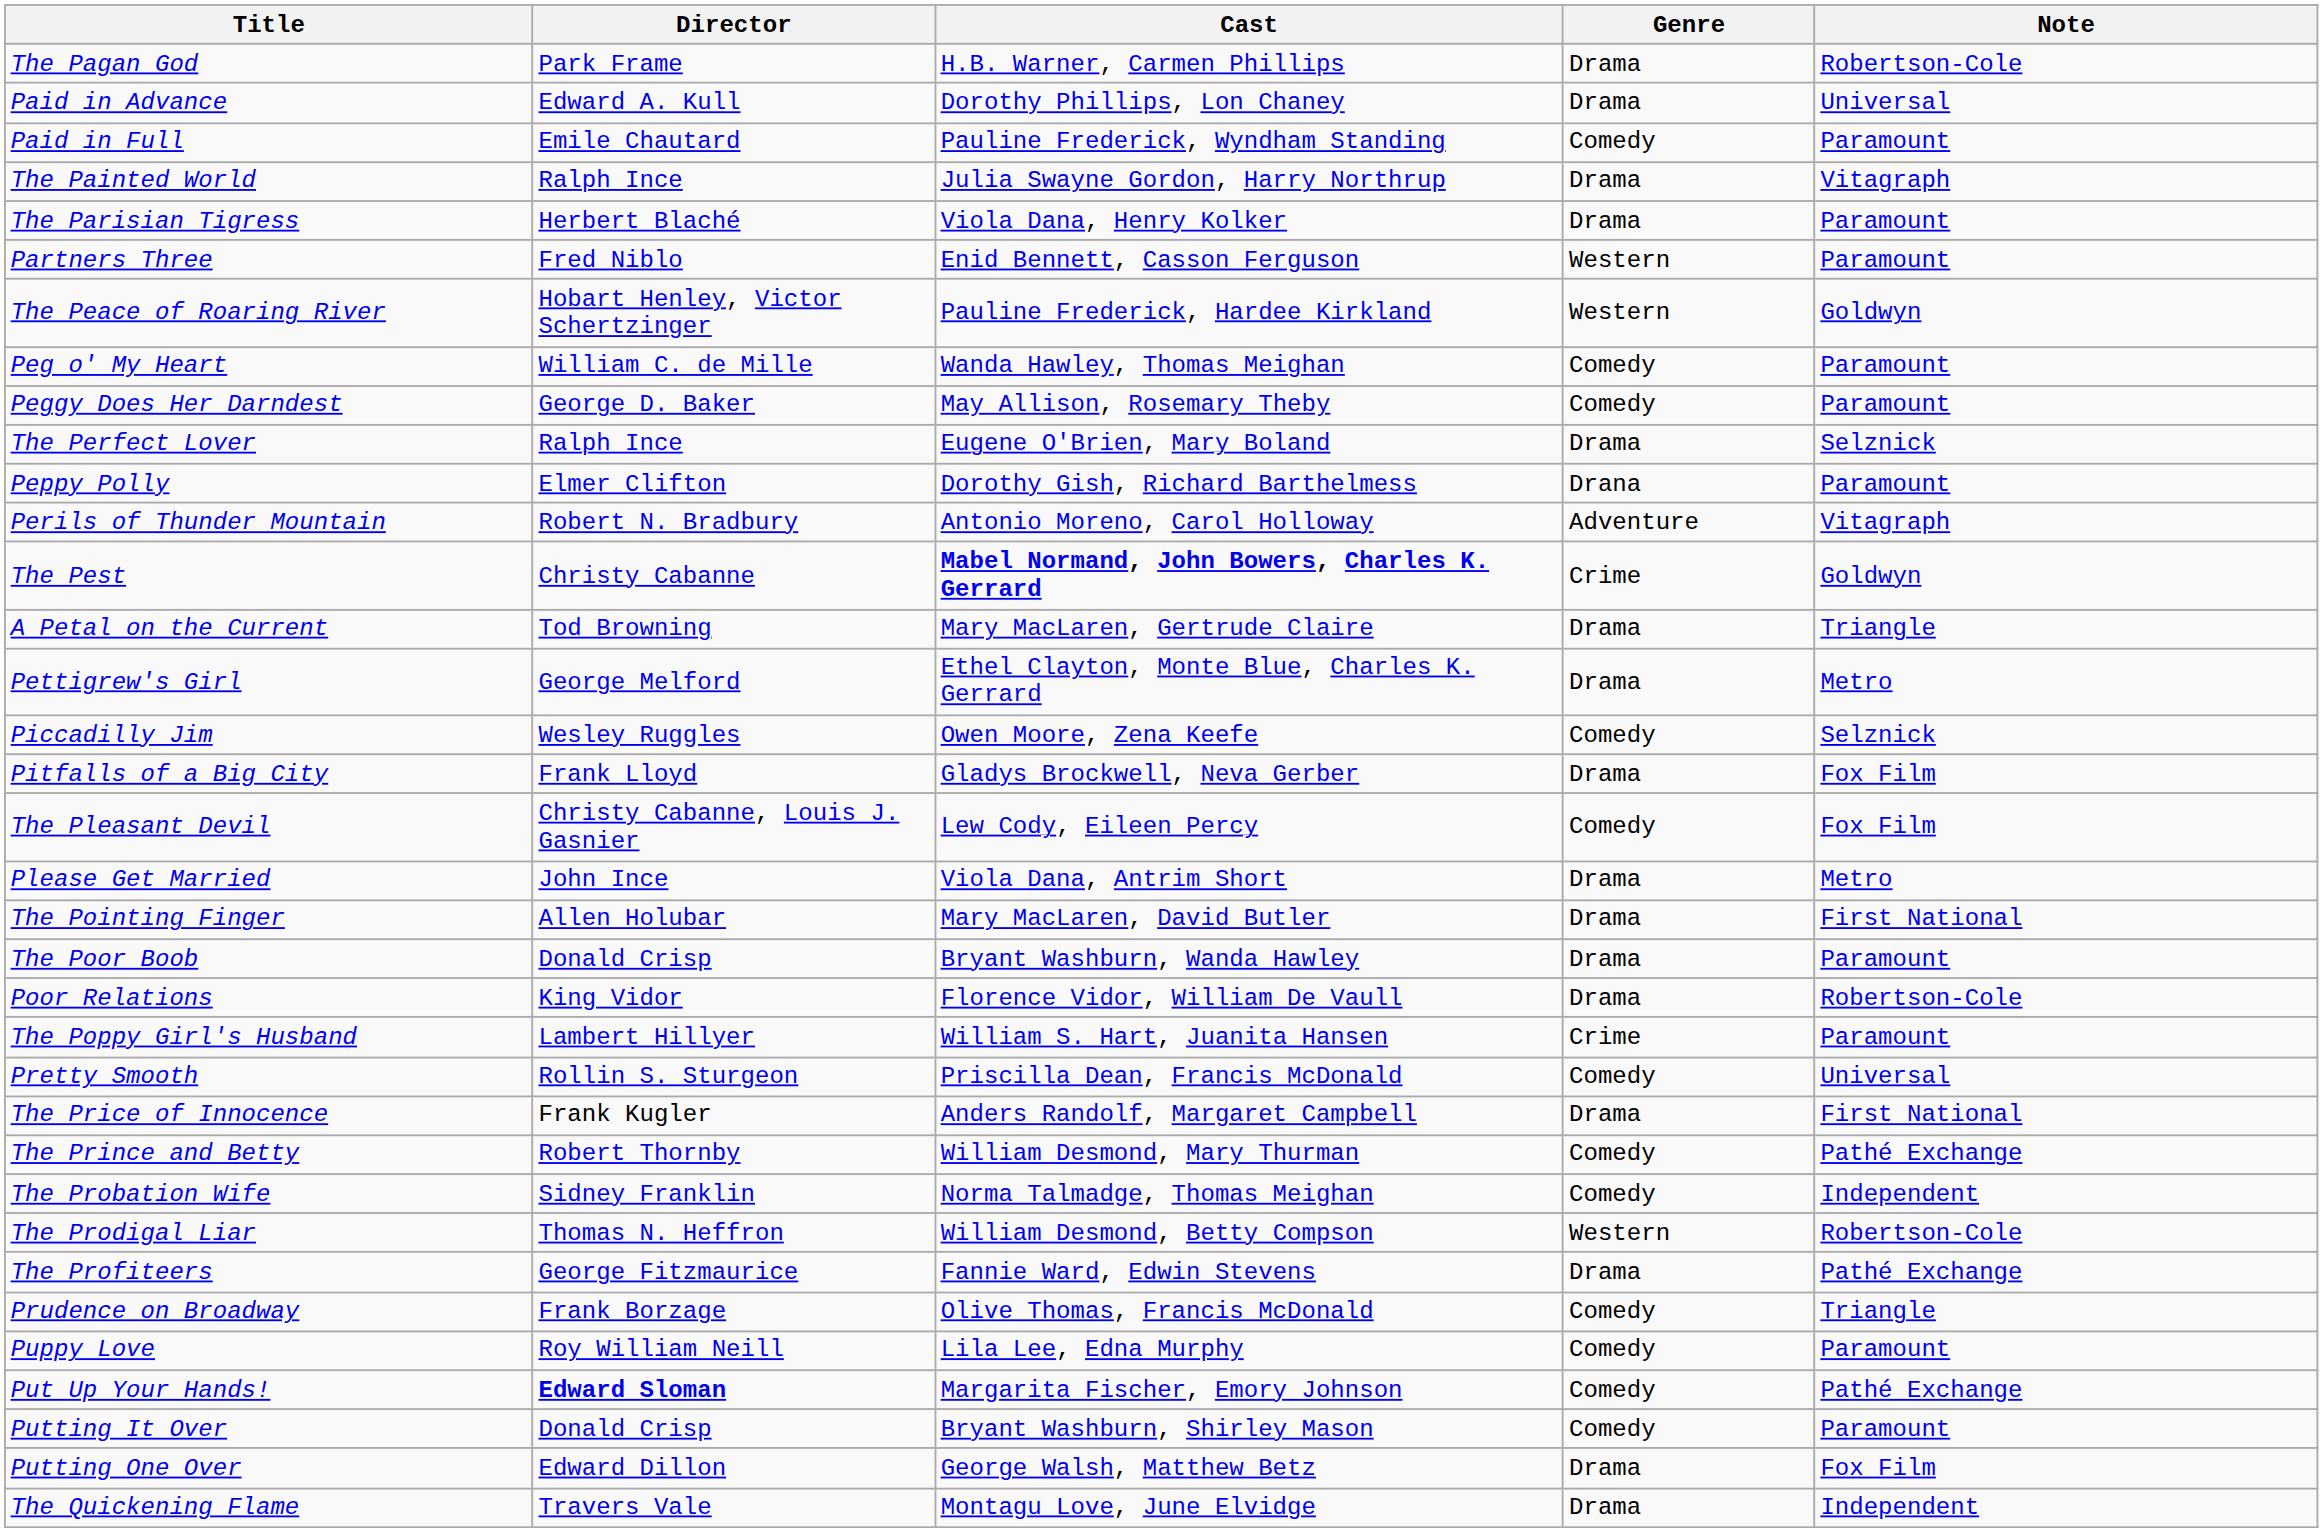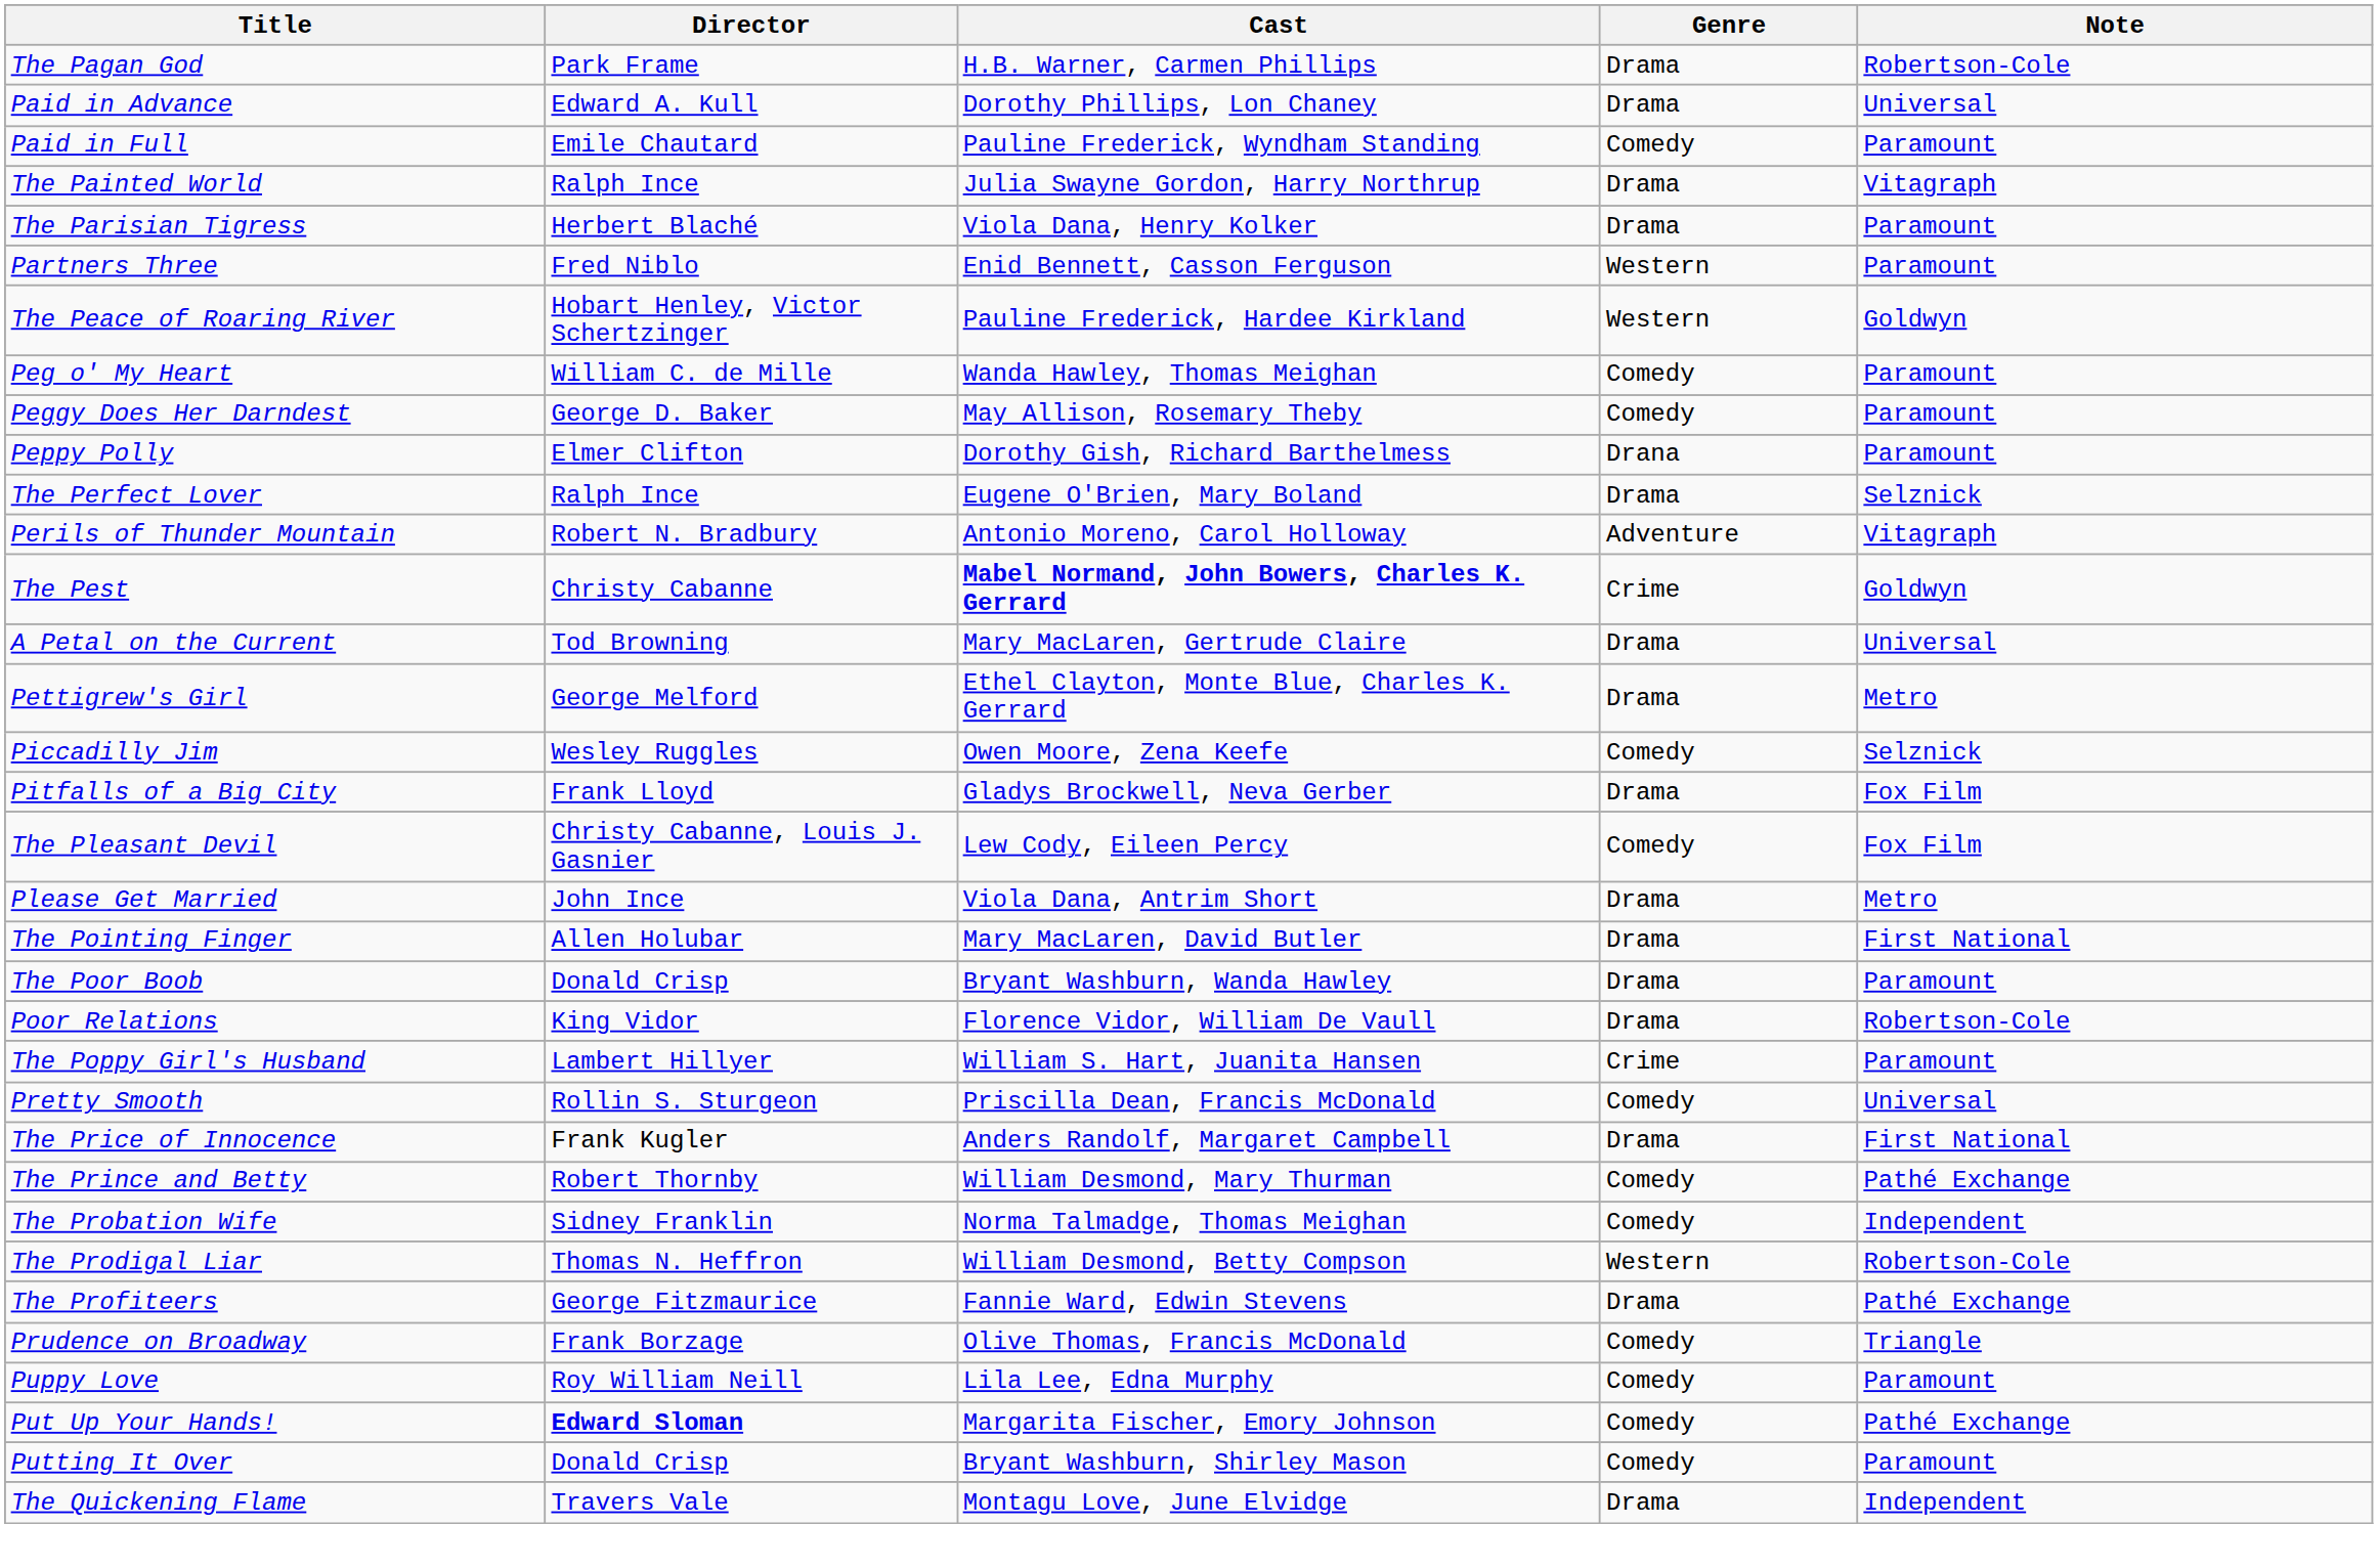rows swapped: Peppy Polly <-> The Perfect Lover
A Petal on the Current | Note: Triangle -> Universal
- row: Putting One Over | Edward Dillon | George Walsh, Matthew Betz | Drama | Fox Film
